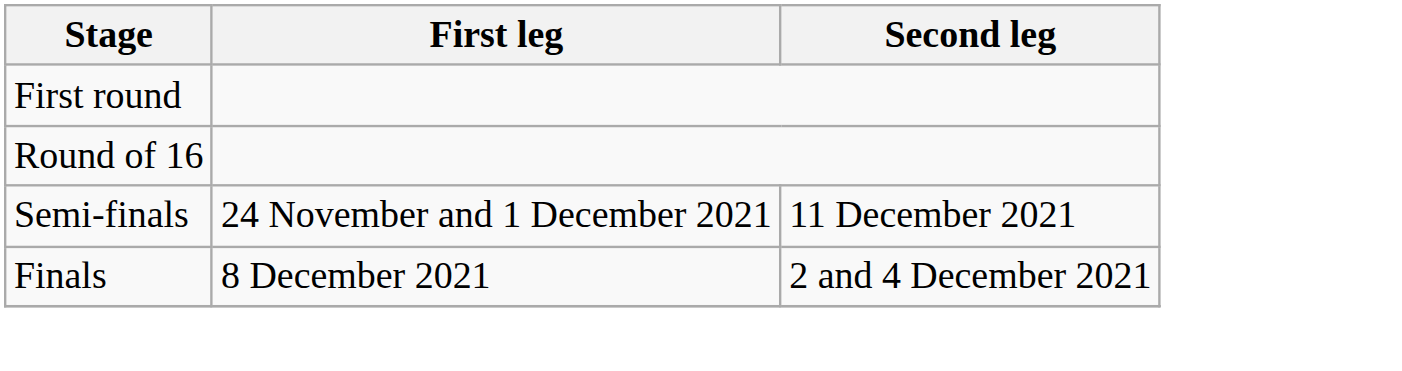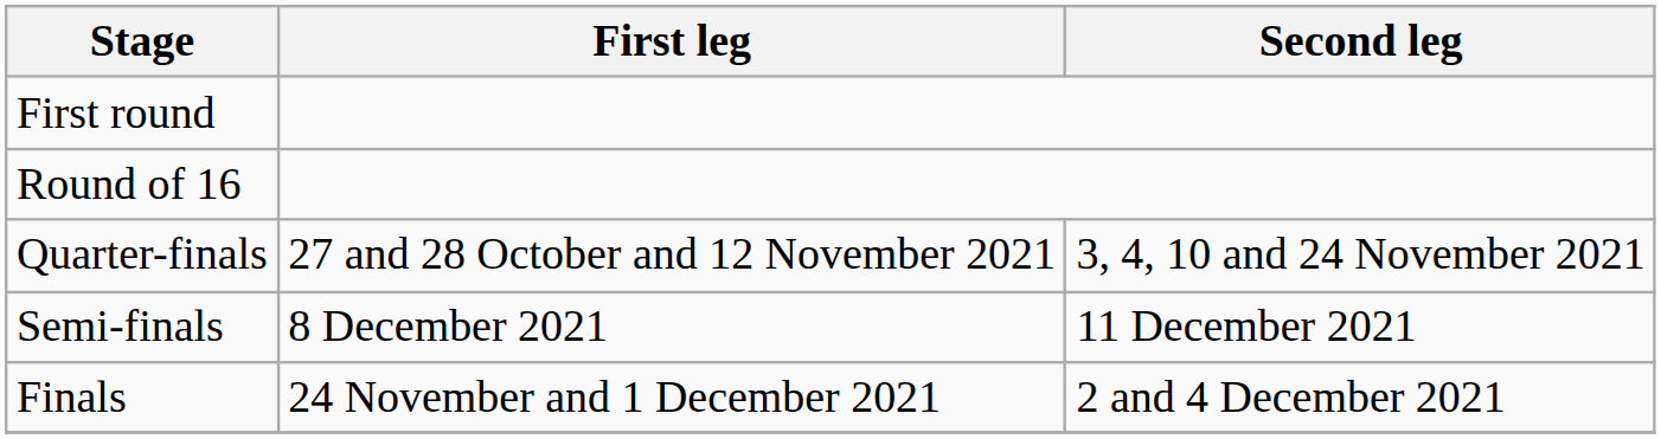+ row: Quarter-finals | 27 and 28 October and 12 November 2021 | 3, 4, 10 and 24 November 2021
Semi-finals | First leg: 24 November and 1 December 2021 -> 8 December 2021
Finals | First leg: 8 December 2021 -> 24 November and 1 December 2021
